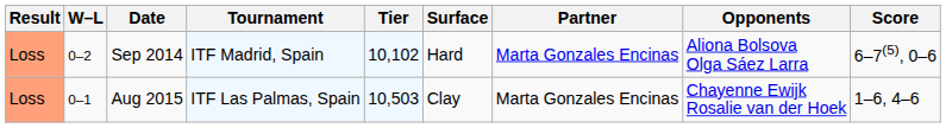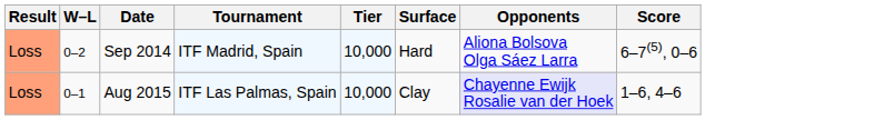- column: Partner | Marta Gonzales Encinas | Marta Gonzales Encinas
Sep 2014 | Tier: 10,102 -> 10,000
Aug 2015 | Tier: 10,503 -> 10,000
Aug 2015 | Opponents: no background -> lavender background
